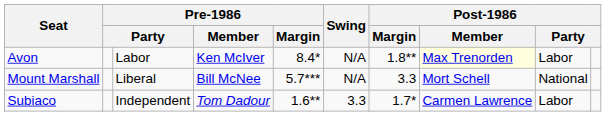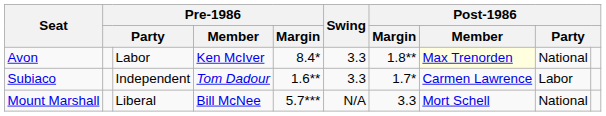Avon | Swing: N/A -> 3.3
Avon | column 9: Labor -> National
rows swapped: Mount Marshall <-> Subiaco
